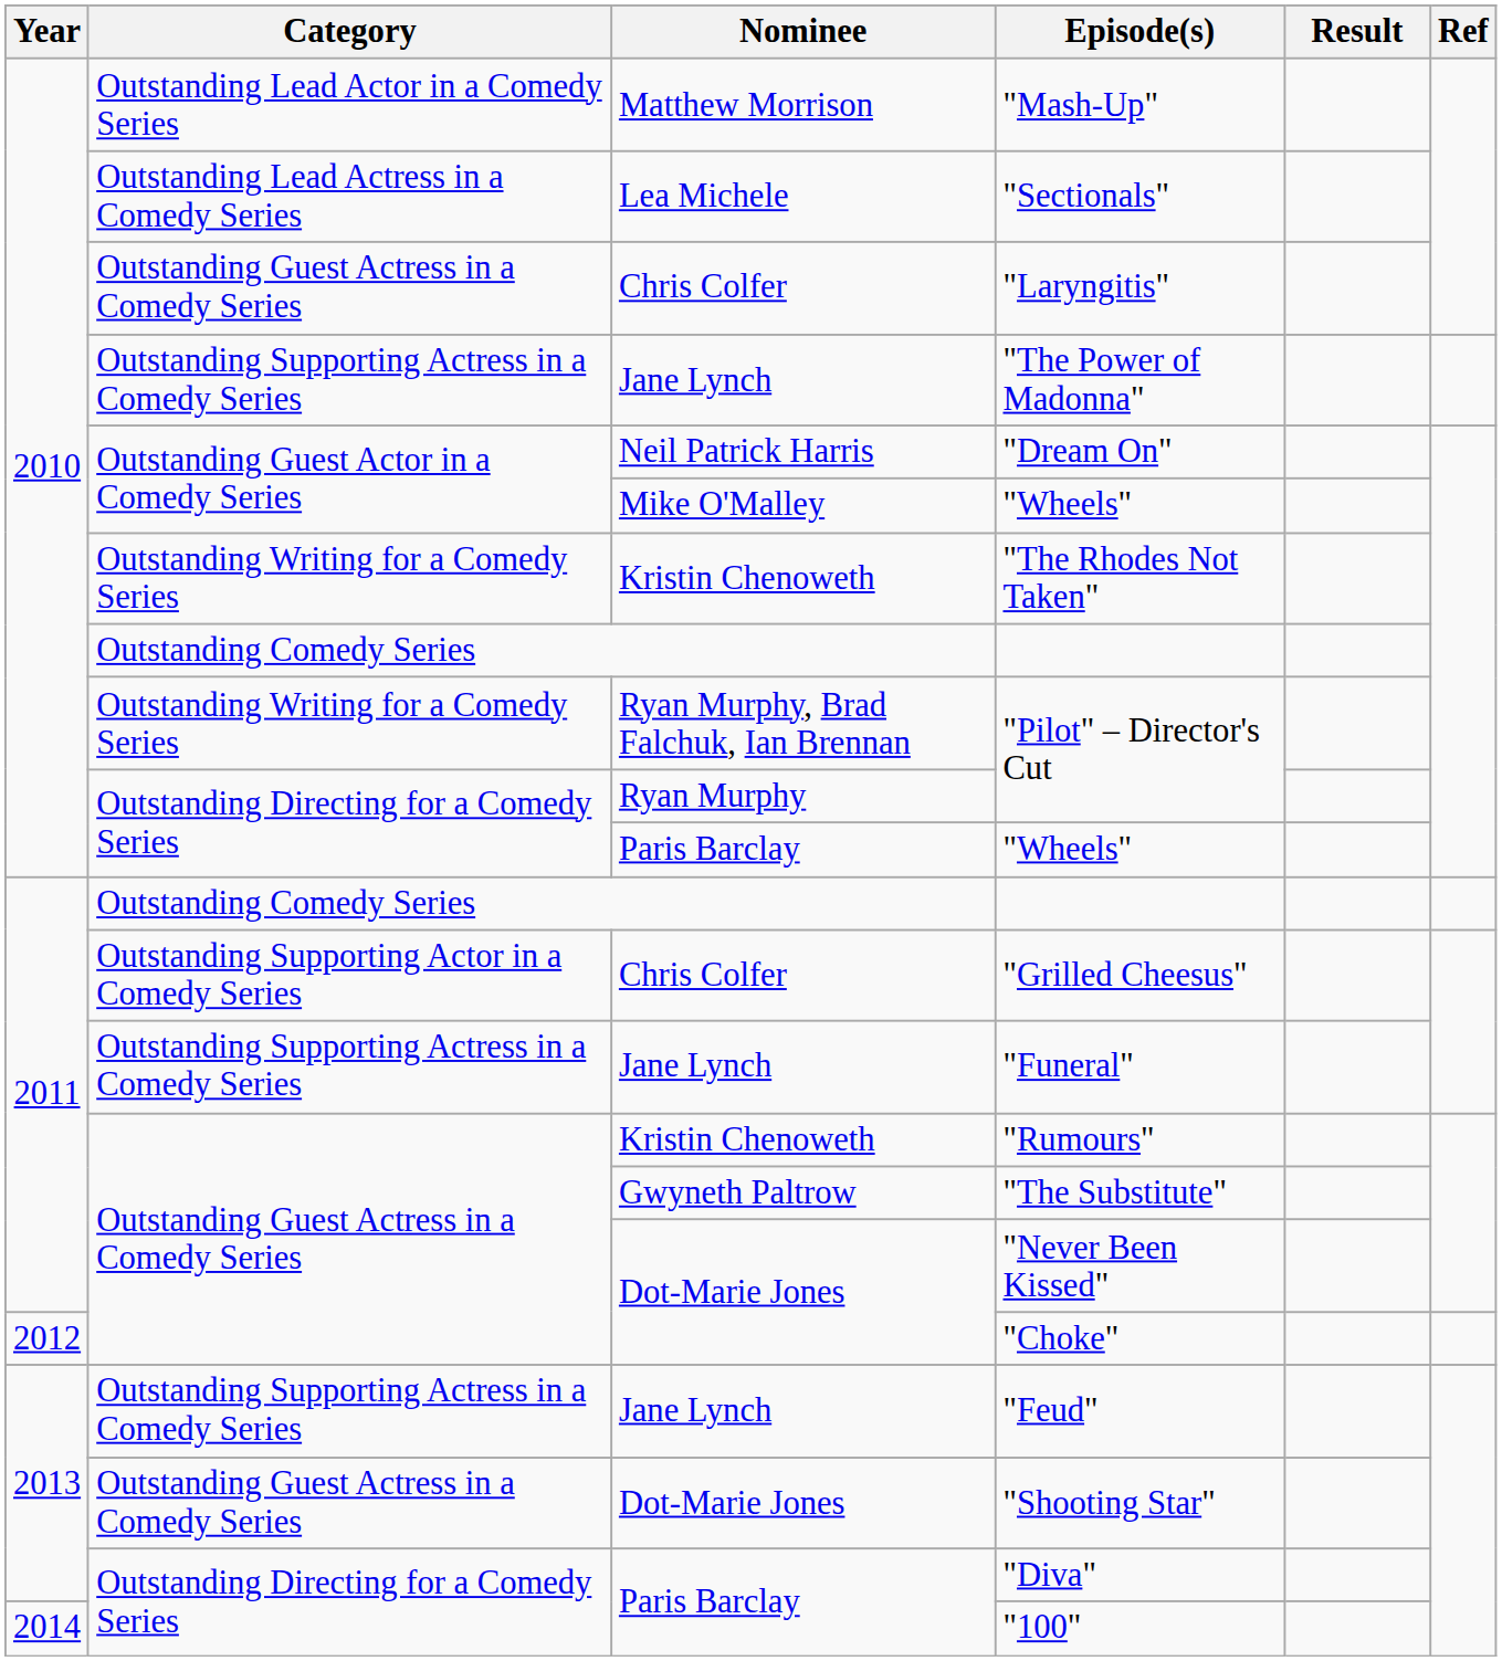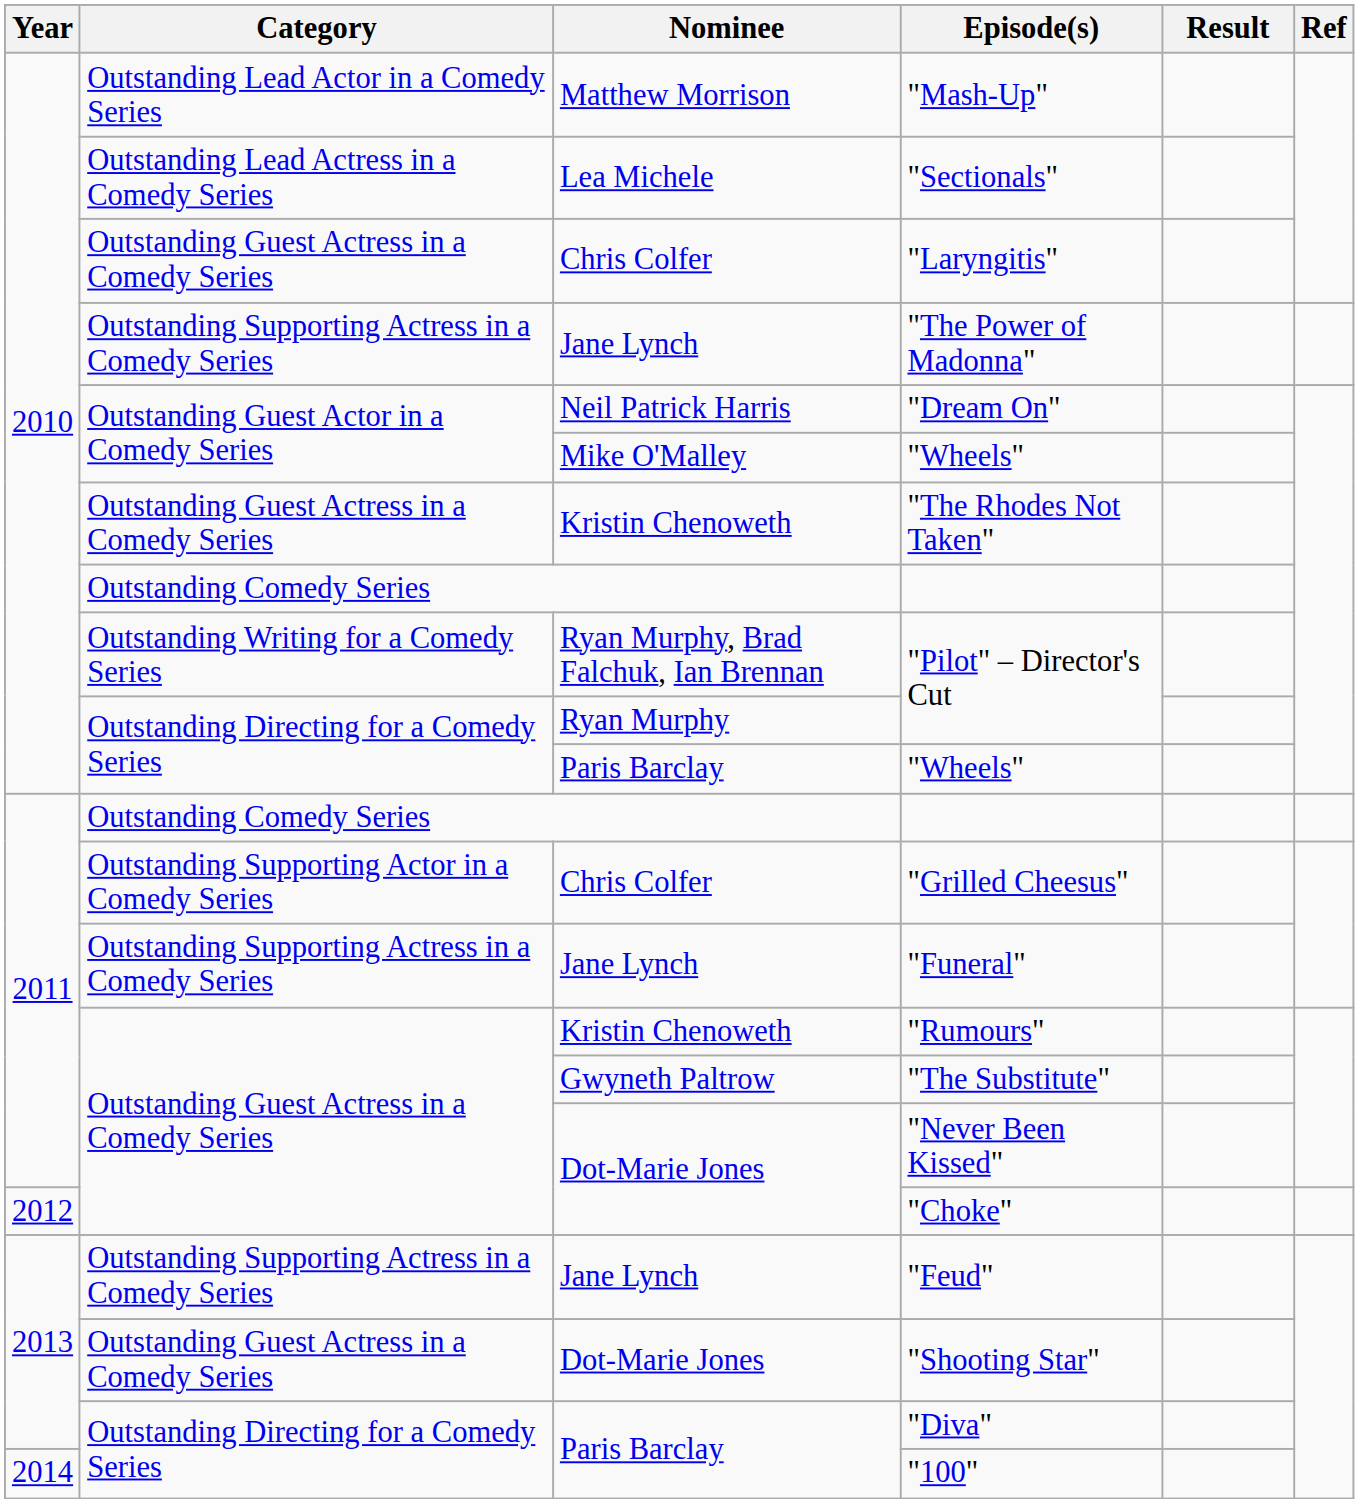"The Rhodes Not Taken" | Category: Outstanding Writing for a Comedy Series -> Outstanding Guest Actress in a Comedy Series
